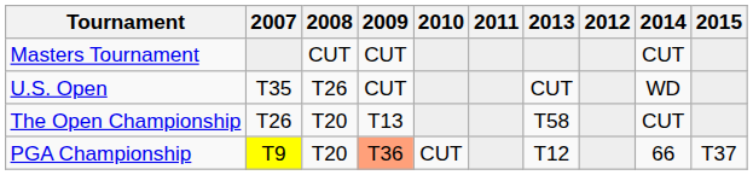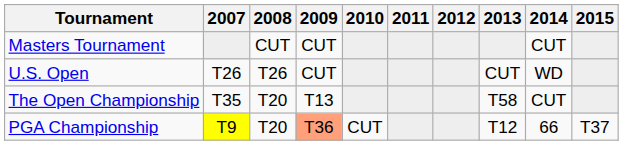columns swapped: 2012 <-> 2013
U.S. Open | 2007: T35 -> T26
The Open Championship | 2007: T26 -> T35
